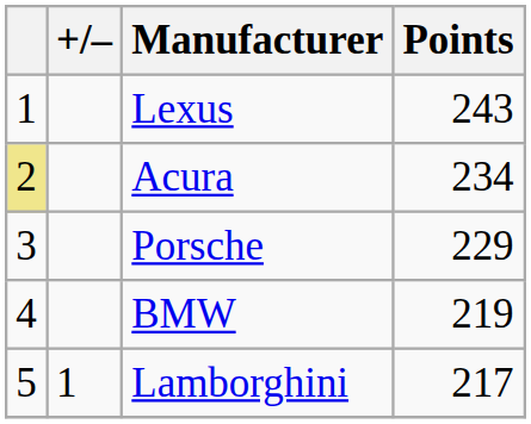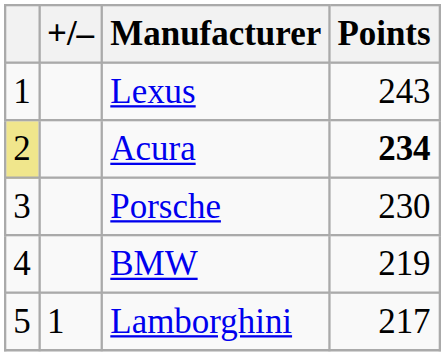Acura | Points: normal -> bold
Porsche | Points: 229 -> 230
